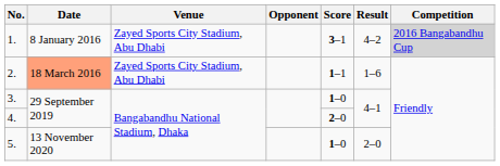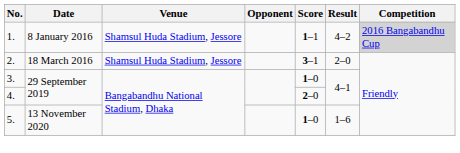1. | Venue: Zayed Sports City Stadium, Abu Dhabi -> Shamsul Huda Stadium, Jessore
1. | Score: 3–1 -> 1–1
2. | Date: lightsalmon background -> no background
2. | Venue: Zayed Sports City Stadium, Abu Dhabi -> Shamsul Huda Stadium, Jessore
2. | Score: 1–1 -> 3–1
2. | Result: 1–6 -> 2–0
5. | Result: 2–0 -> 1–6
